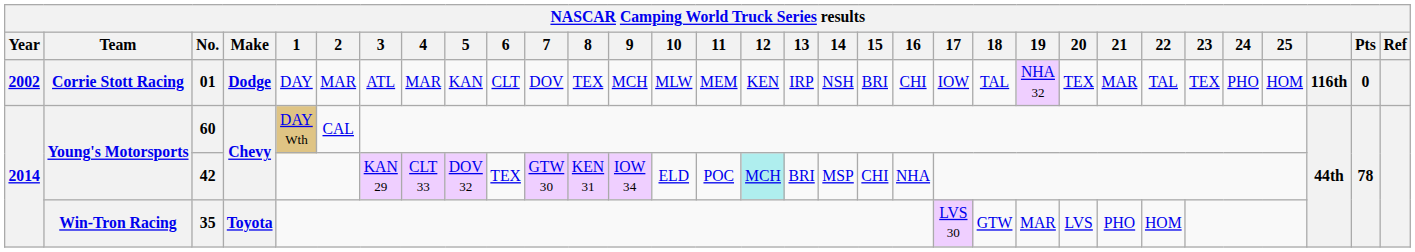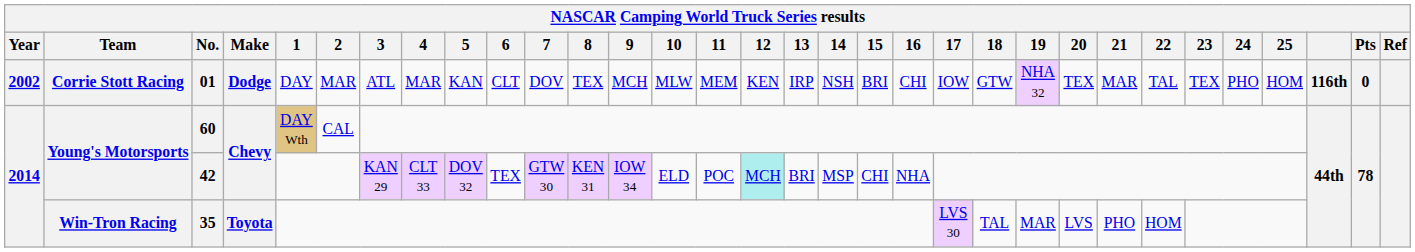01 | 18: TAL -> GTW
35 | 18: GTW -> TAL
